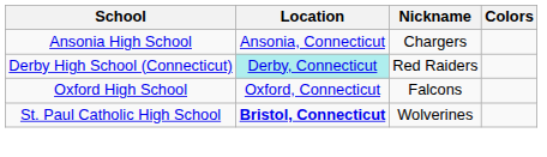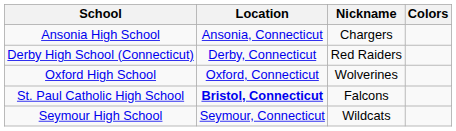Derby High School (Connecticut) | Location: paleturquoise background -> no background
Oxford High School | Nickname: Falcons -> Wolverines
St. Paul Catholic High School | Nickname: Wolverines -> Falcons
+ row: Seymour High School | Seymour, Connecticut | Wildcats
